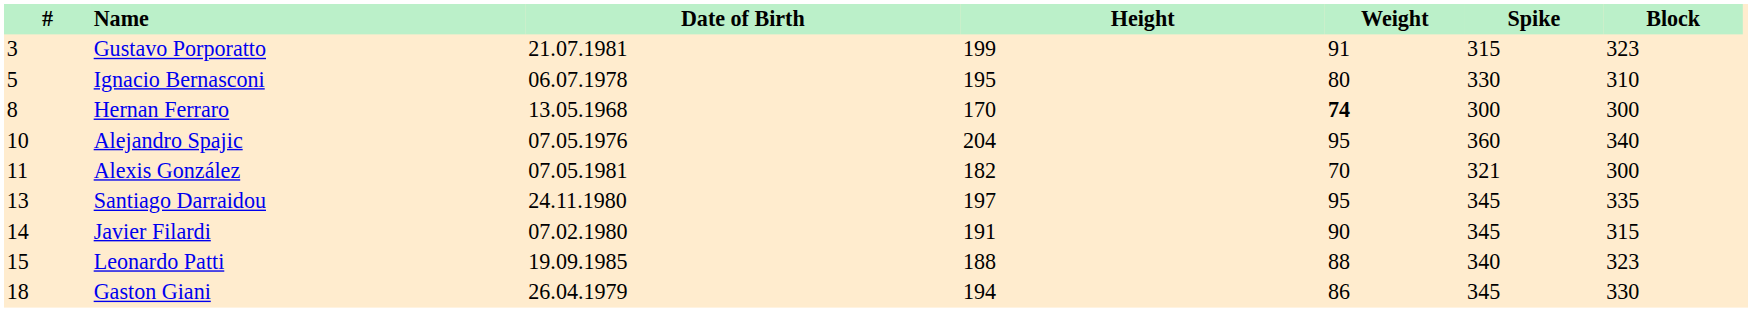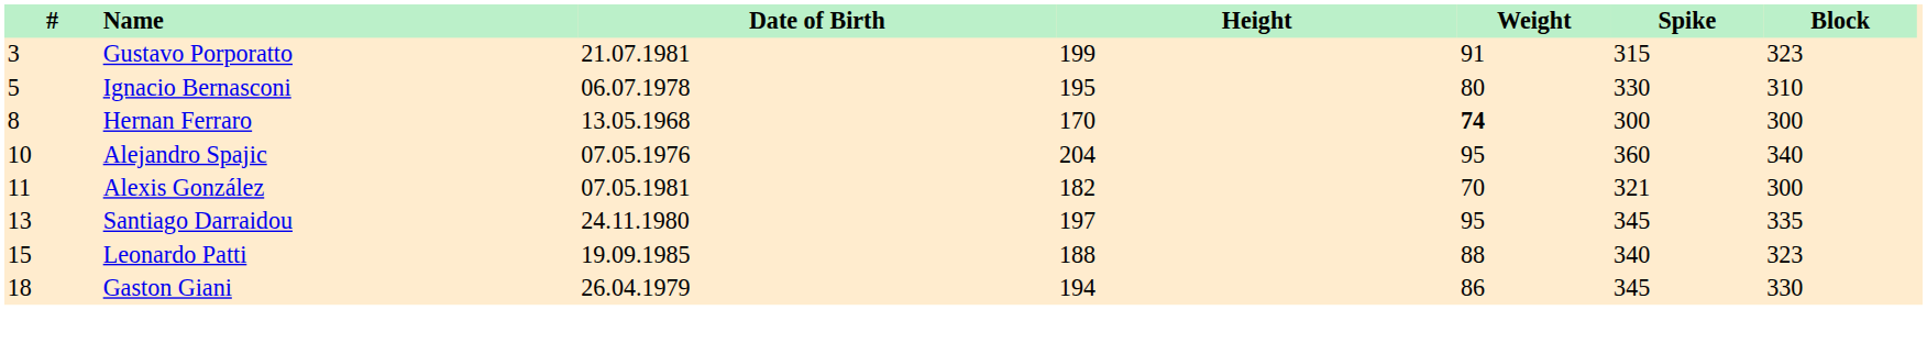- row: 14 | Javier Filardi | 07.02.1980 | 191 | 90 | 345 | 315
